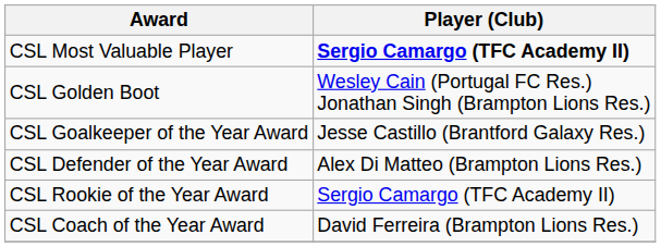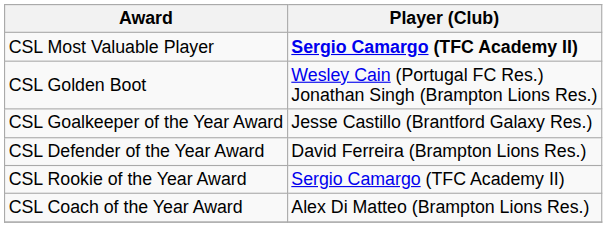CSL Defender of the Year Award | Player (Club): Alex Di Matteo (Brampton Lions Res.) -> David Ferreira (Brampton Lions Res.)
CSL Coach of the Year Award | Player (Club): David Ferreira (Brampton Lions Res.) -> Alex Di Matteo (Brampton Lions Res.)
